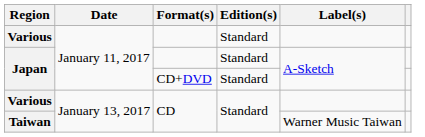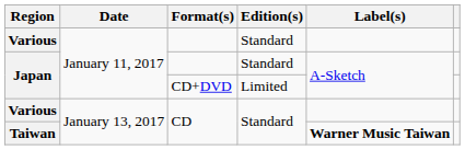Japan / CD+DVD | Edition(s): Standard -> Limited
Taiwan | Label(s): normal -> bold
